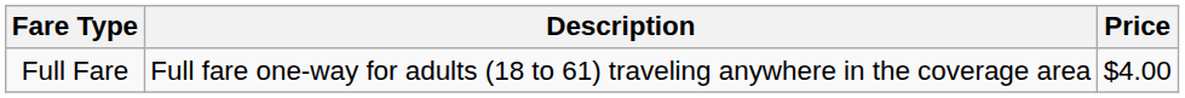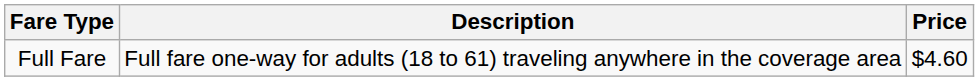Full Fare | Price: $4.00 -> $4.60
